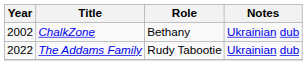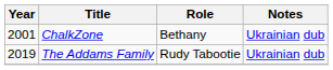ChalkZone | Year: 2002 -> 2001
The Addams Family | Year: 2022 -> 2019
